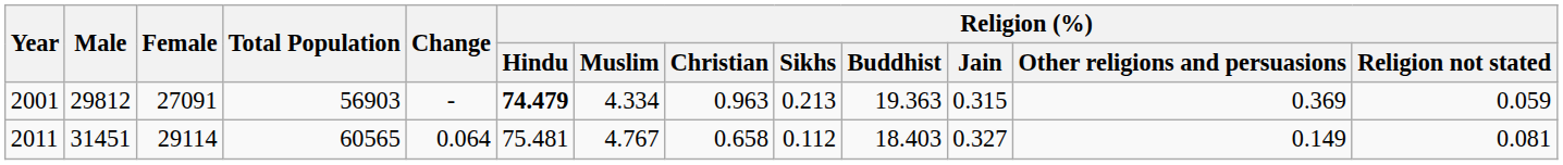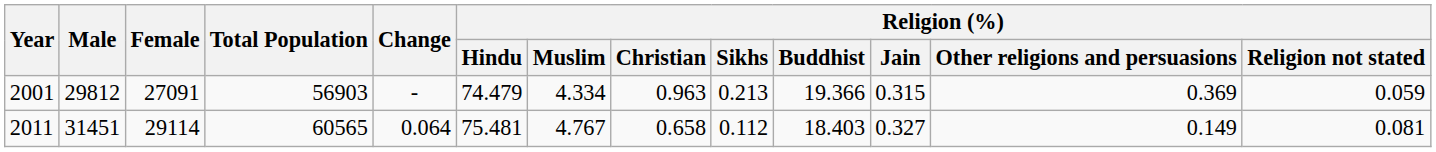2001 | Religion (%) / Hindu: bold -> normal
2001 | Religion (%) / Buddhist: 19.363 -> 19.366
